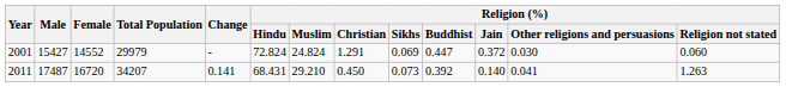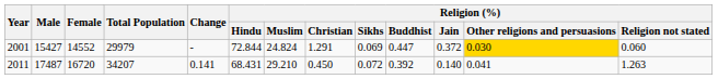2001 | Religion (%) / Hindu: 72.824 -> 72.844
2001 | Religion (%) / Other religions and persuasions: no background -> gold background
2011 | Religion (%) / Sikhs: 0.073 -> 0.072
